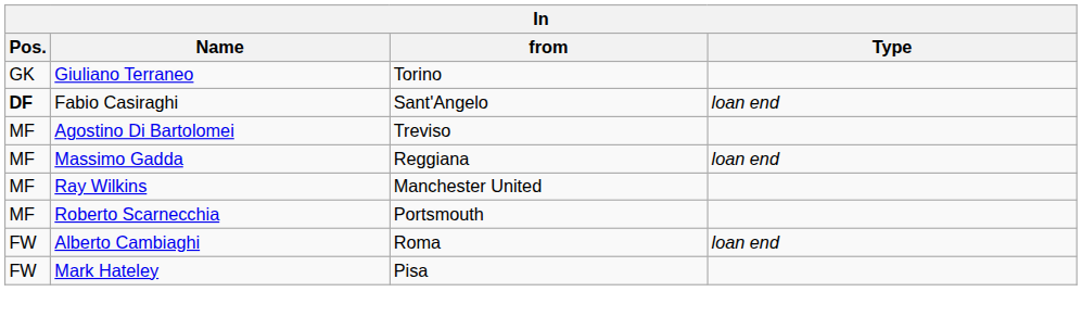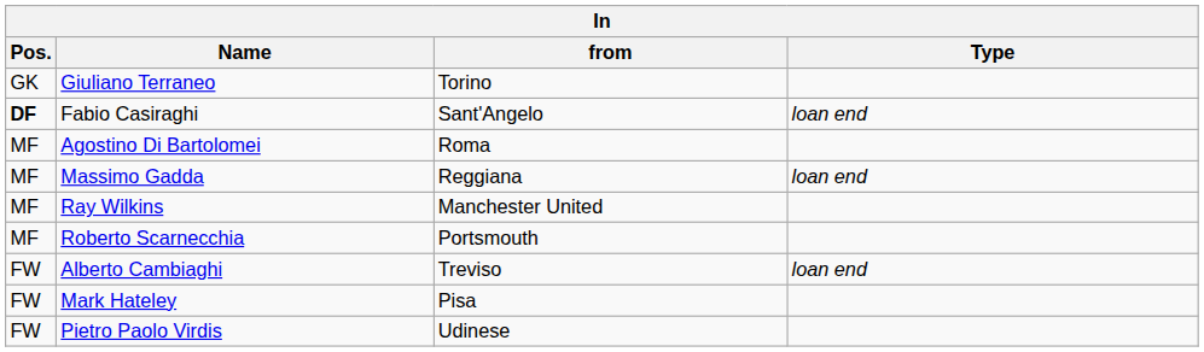Agostino Di Bartolomei | from: Treviso -> Roma
Alberto Cambiaghi | from: Roma -> Treviso
+ row: FW | Pietro Paolo Virdis | Udinese
